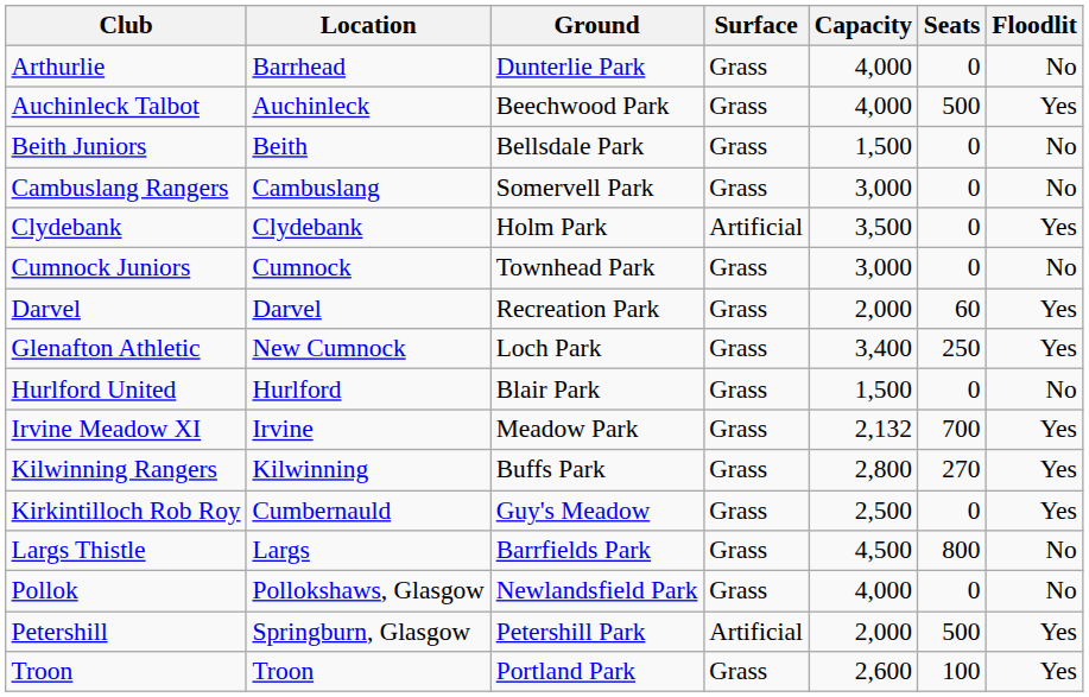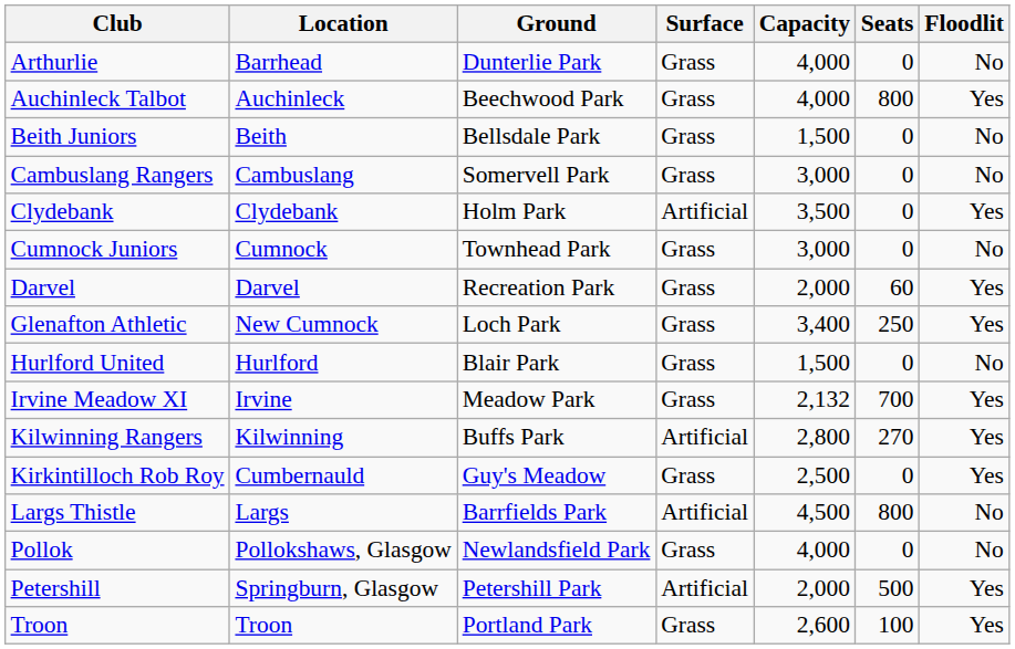Auchinleck Talbot | Seats: 500 -> 800
Kilwinning Rangers | Surface: Grass -> Artificial
Largs Thistle | Surface: Grass -> Artificial
